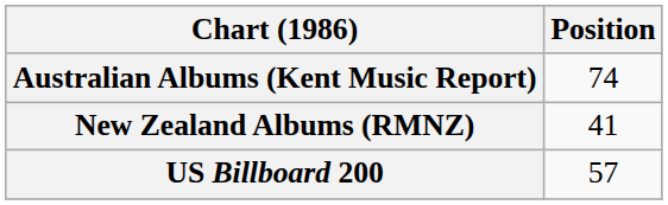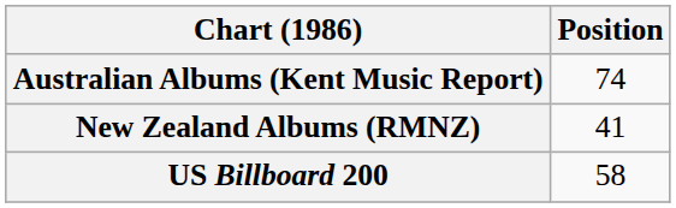US Billboard 200 | Position: 57 -> 58
